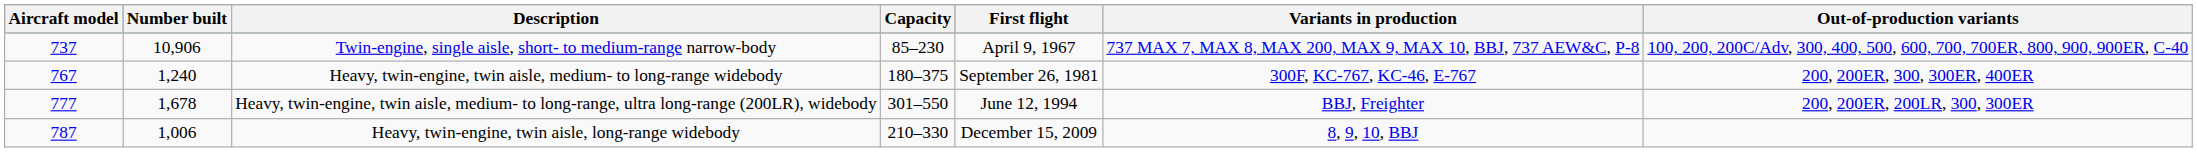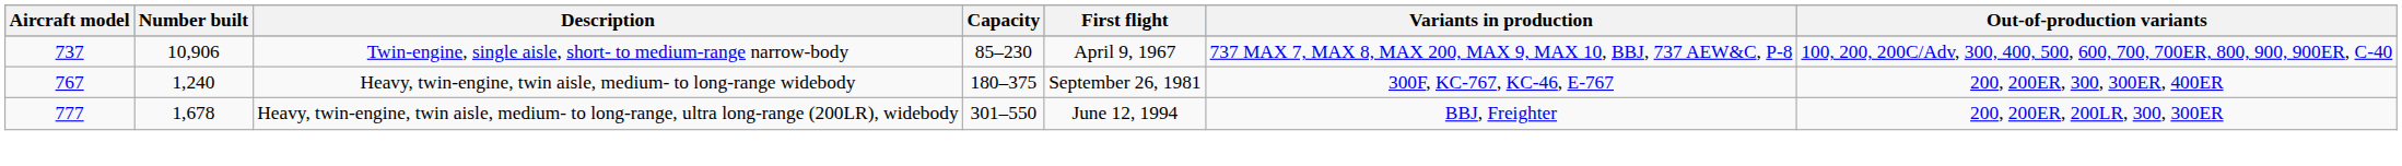- row: 787 | 1,006 | Heavy, twin-engine, twin aisle, long-range widebody | 210–330 | December 15, 2009 | 8, 9, 10, BBJ
